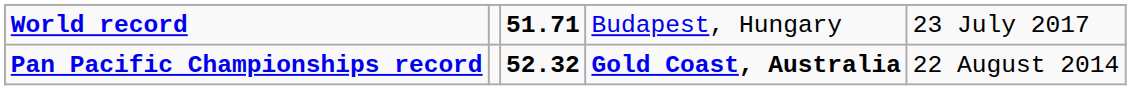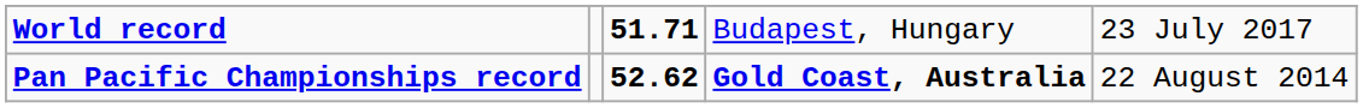Pan Pacific Championships record | column 3: 52.32 -> 52.62
